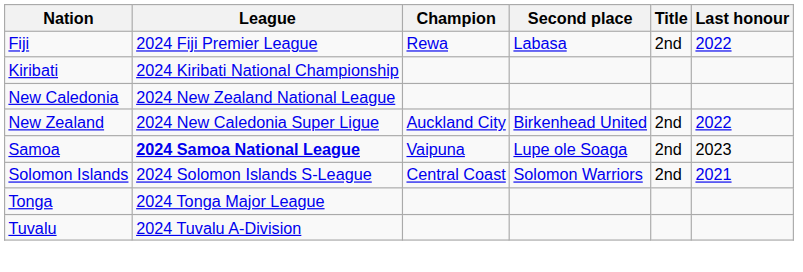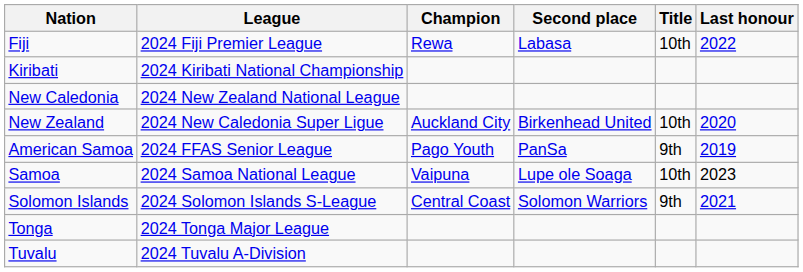Fiji | Title: 2nd -> 10th
New Zealand | Title: 2nd -> 10th
New Zealand | Last honour: 2022 -> 2020
+ row: American Samoa | 2024 FFAS Senior League | Pago Youth | PanSa | 9th | 2019
Samoa | League: bold -> normal
Samoa | Title: 2nd -> 10th
Solomon Islands | Title: 2nd -> 9th
